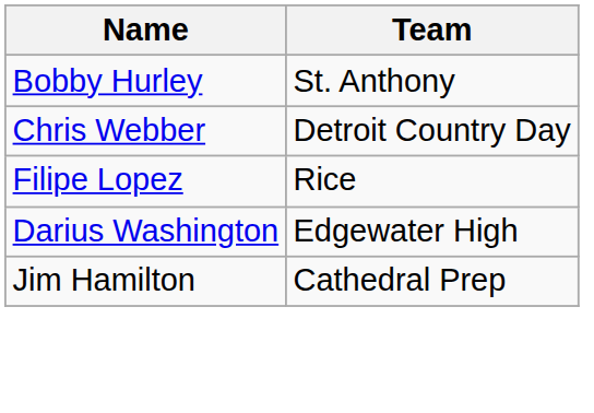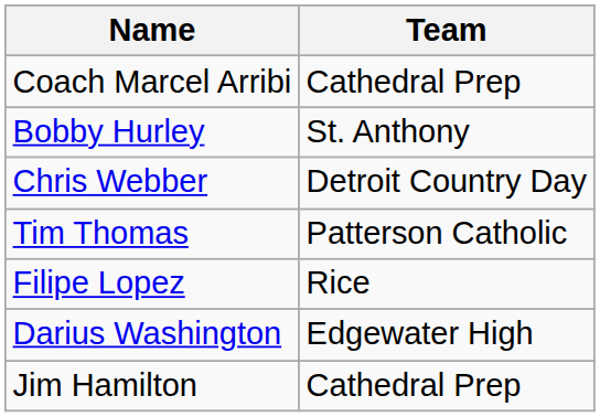+ row: Coach Marcel Arribi | Cathedral Prep
+ row: Tim Thomas | Patterson Catholic
